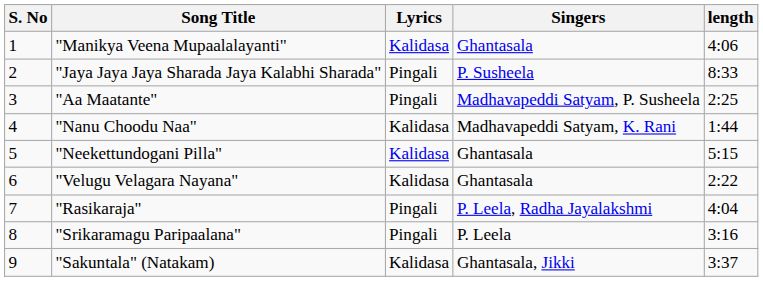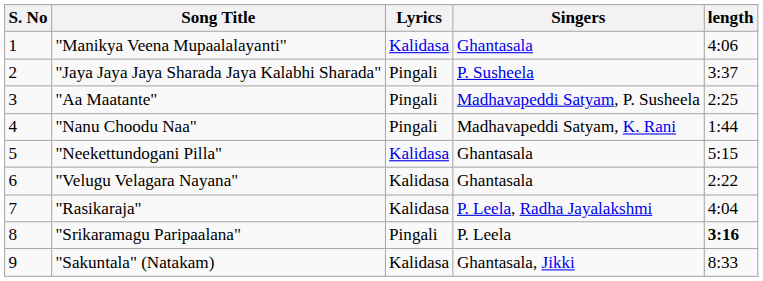"Jaya Jaya Jaya Sharada Jaya Kalabhi Sharada" | length: 8:33 -> 3:37
"Nanu Choodu Naa" | Lyrics: Kalidasa -> Pingali
"Rasikaraja" | Lyrics: Pingali -> Kalidasa
"Srikaramagu Paripaalana" | length: normal -> bold
"Sakuntala" (Natakam) | length: 3:37 -> 8:33
